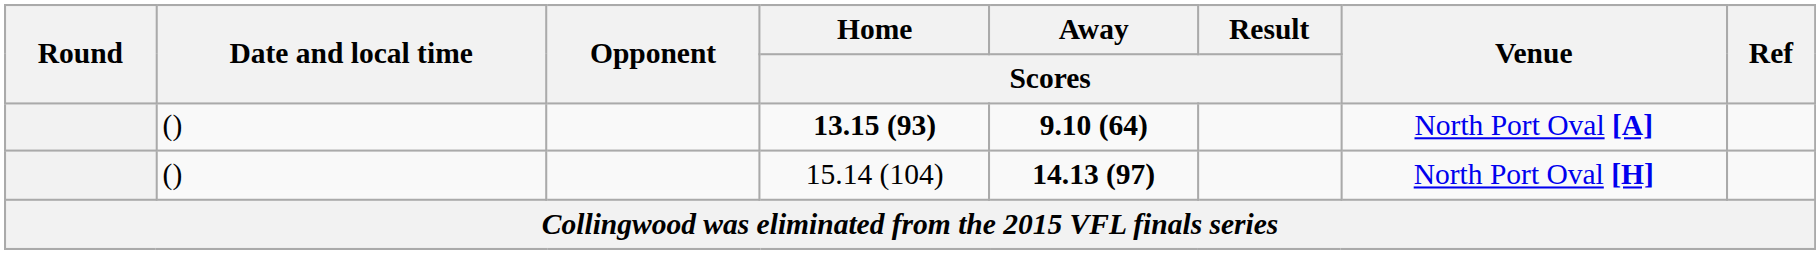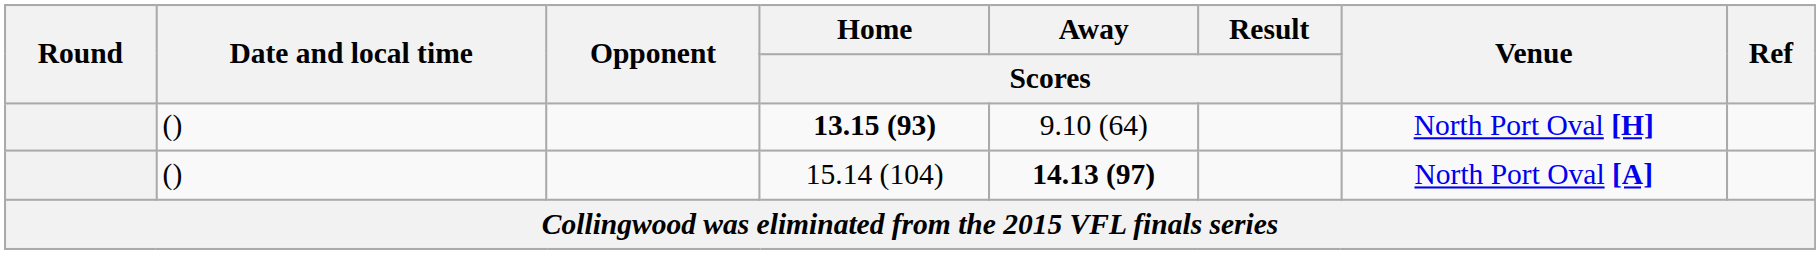13.15 (93) | Away / Scores: bold -> normal
13.15 (93) | Venue: North Port Oval [A] -> North Port Oval [H]
15.14 (104) | Venue: North Port Oval [H] -> North Port Oval [A]
